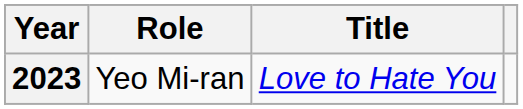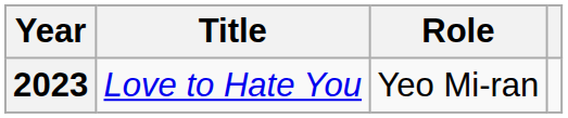columns swapped: Title <-> Role
